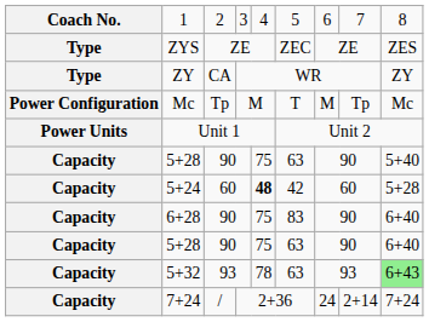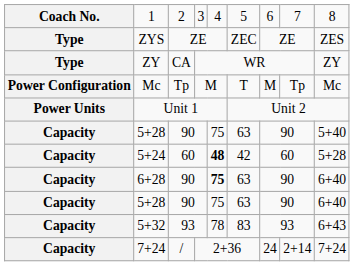6+28 | column 5: normal -> bold
6+28 | column 6: 83 -> 63
5+32 | column 6: 63 -> 83
5+32 | column 9: lightgreen background -> no background
